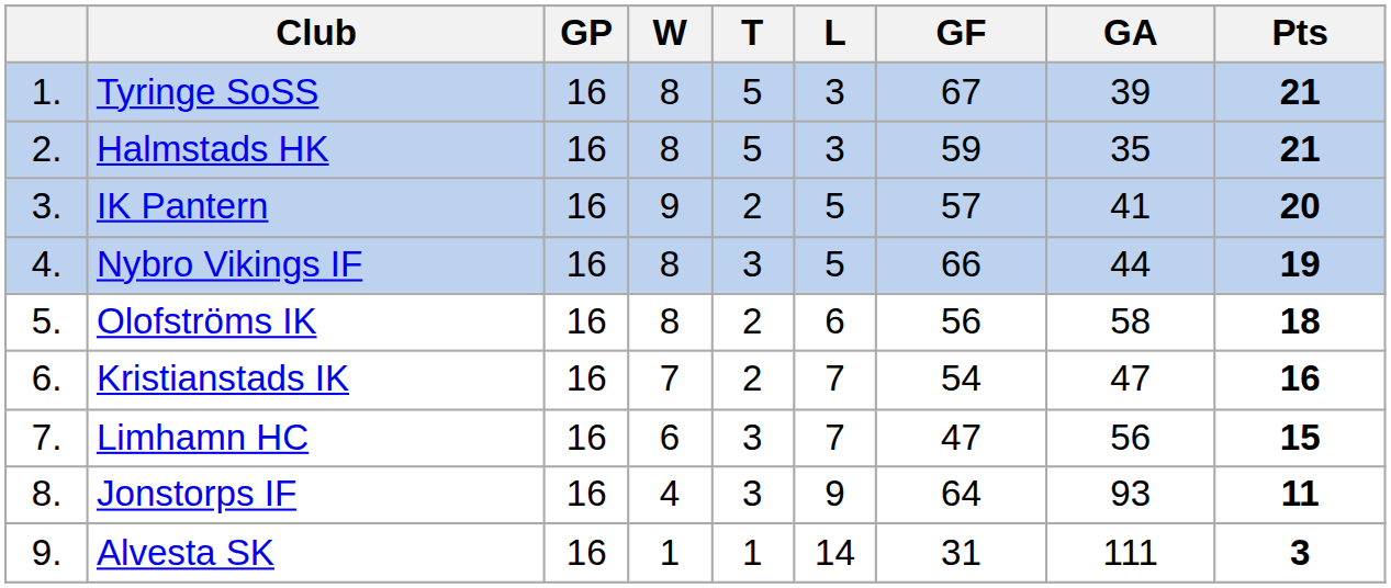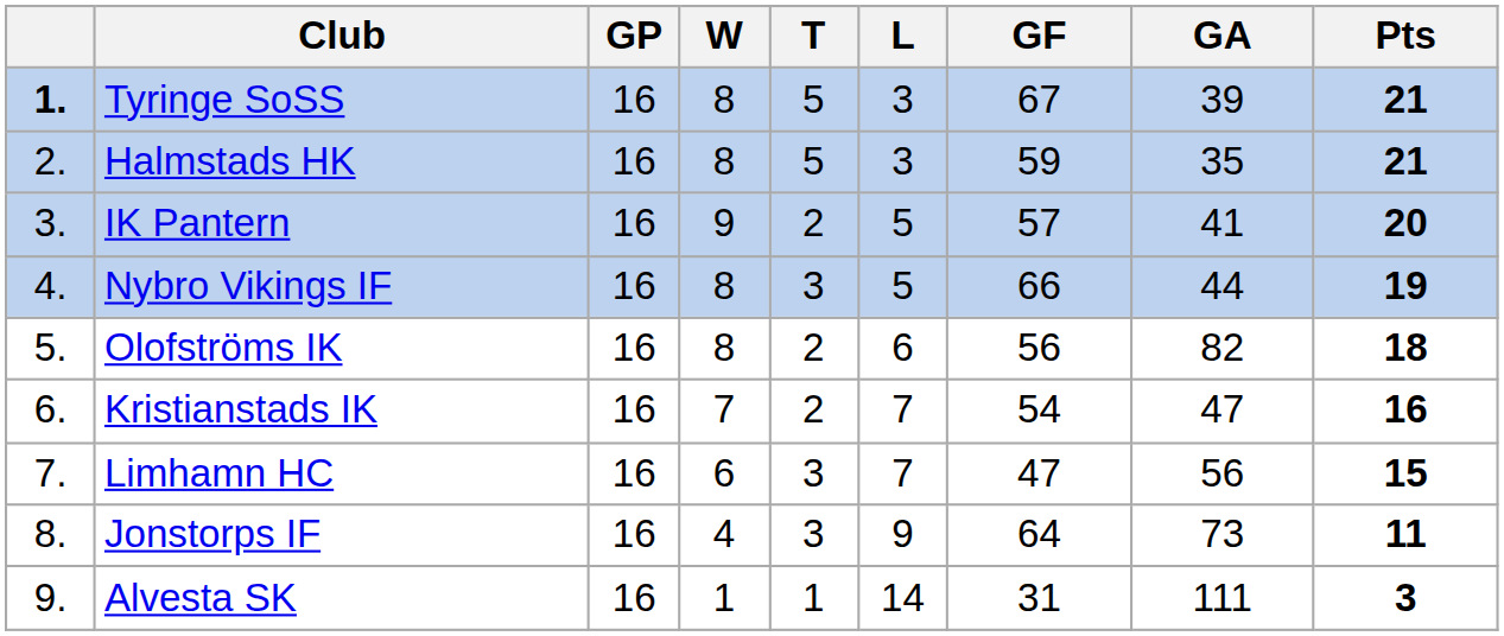Tyringe SoSS | column 1: normal -> bold
Olofströms IK | GA: 58 -> 82
Jonstorps IF | GA: 93 -> 73
